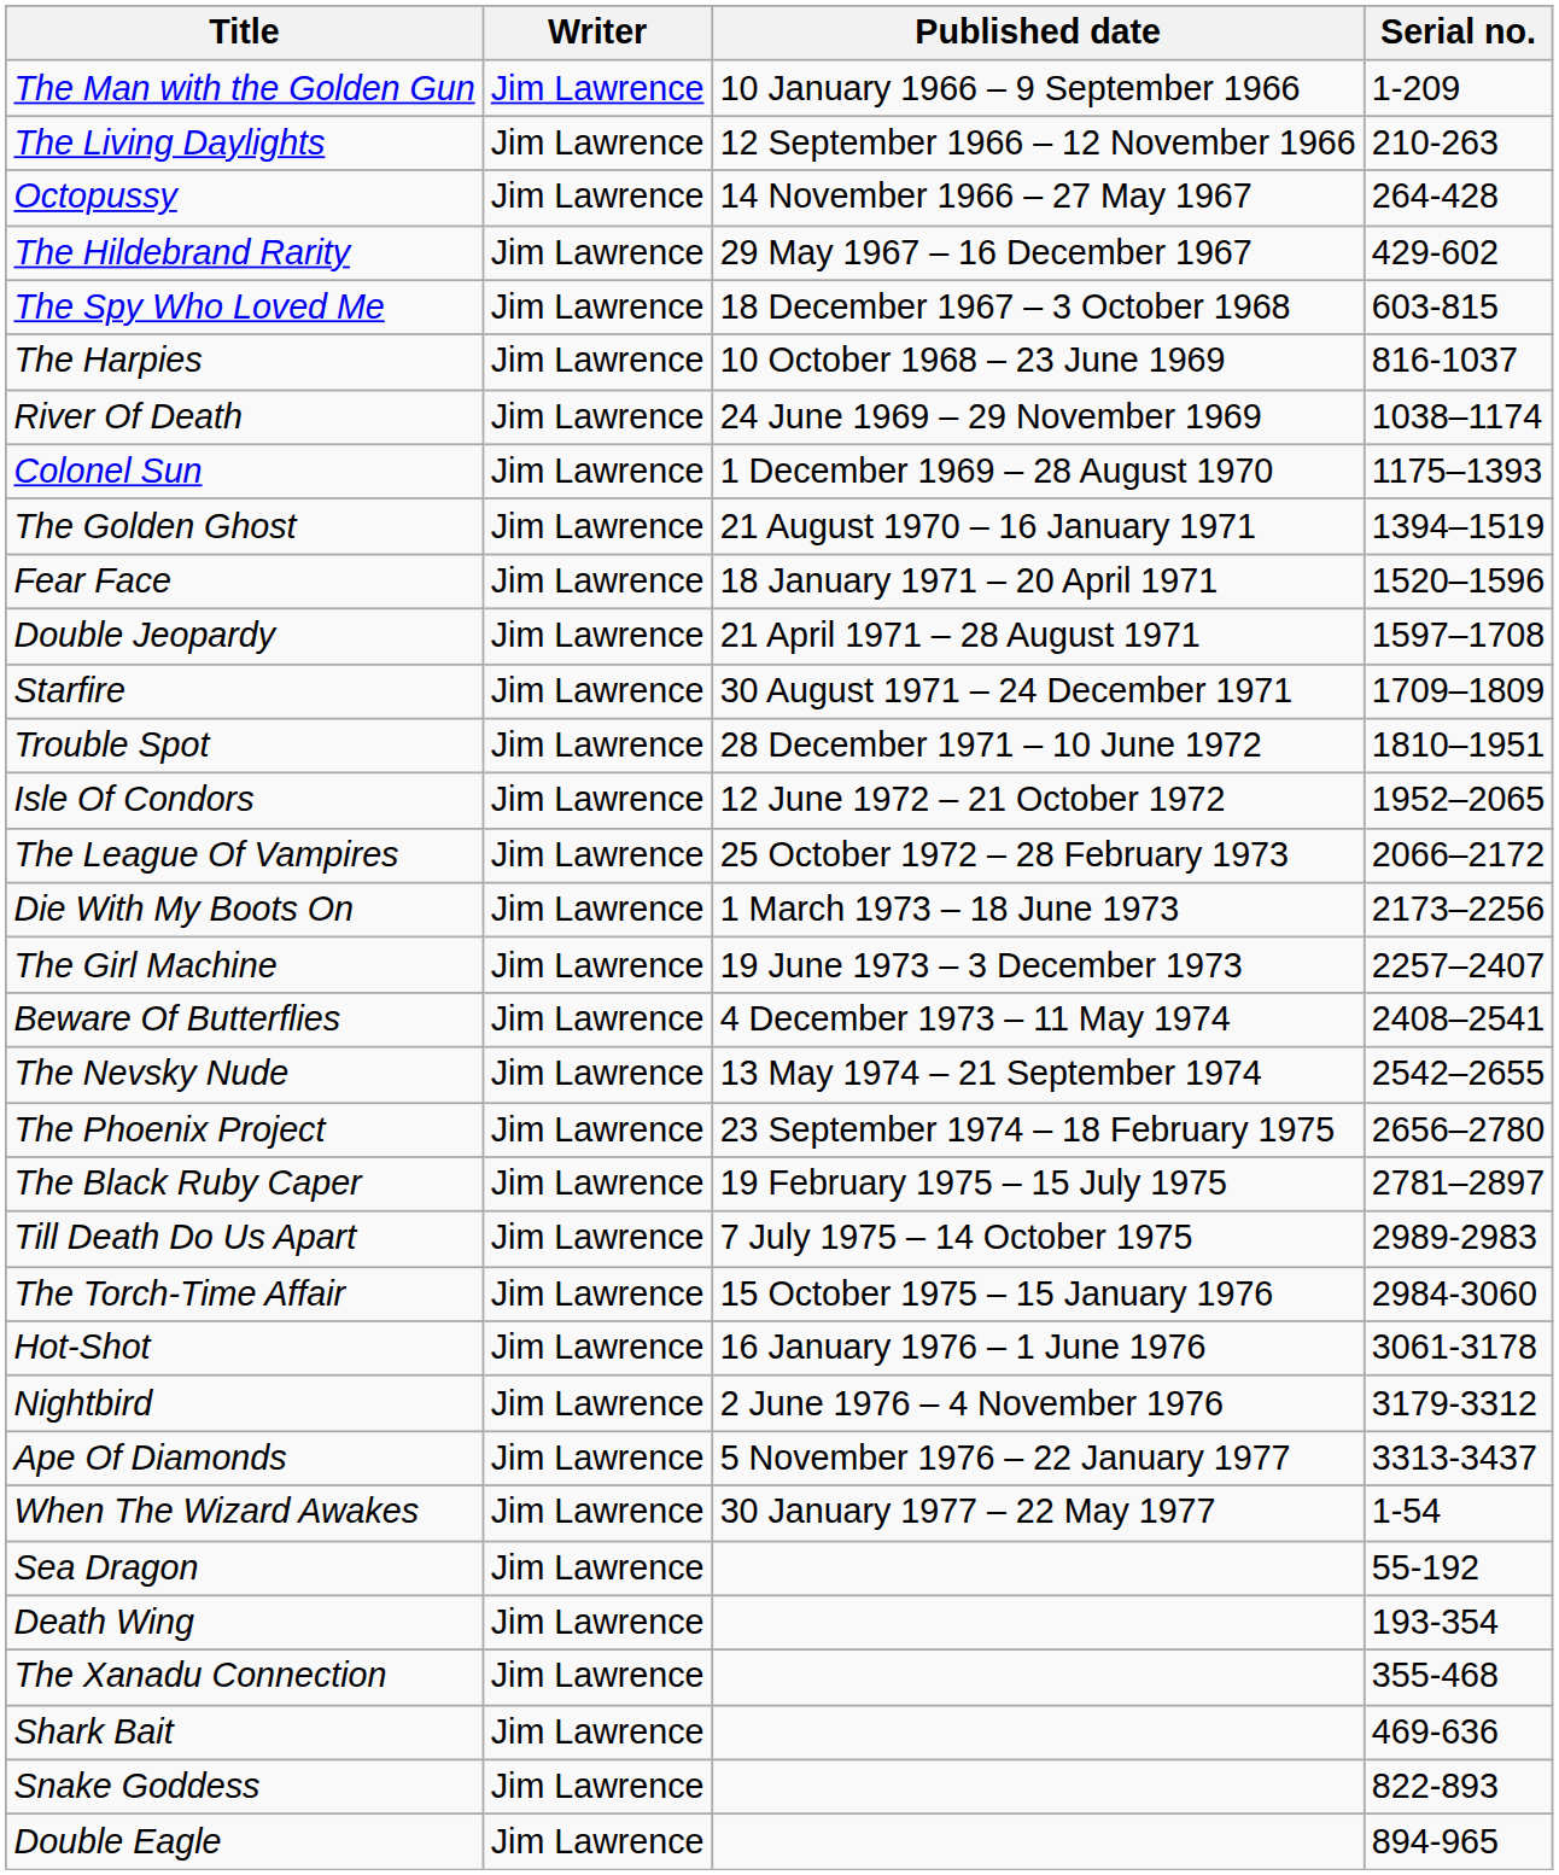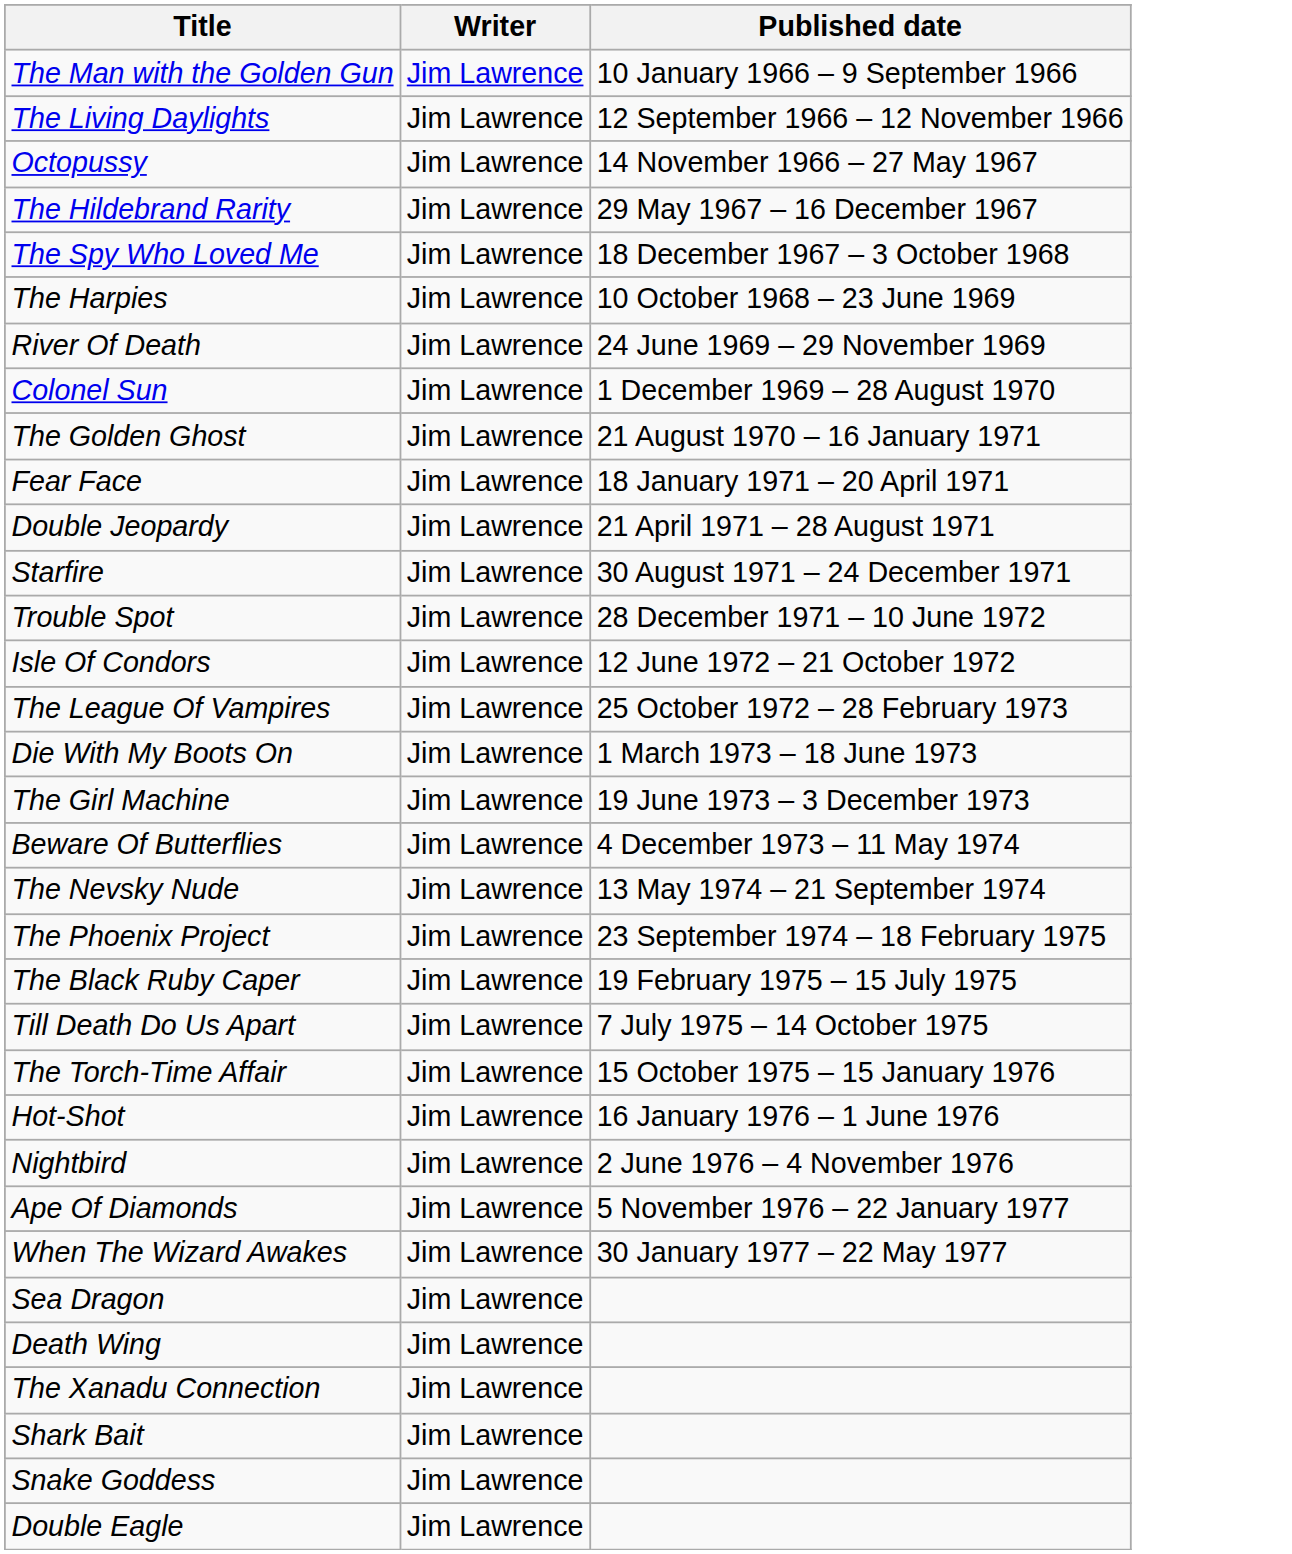- column: Serial no. | 1-209 | 210-263 | 264-428 | 429-602 | 603-815 | 816-1037 | 1038–1174 | 1175–1393 | 1394–1519 | 1520–1596 | 1597–1708 | 1709–1809 | 1810–1951 | 1952–2065 | 2066–2172 | 2173–2256 | 2257–2407 | 2408–2541 | 2542–2655 | 2656–2780 | 2781–2897 | 2989-2983 | 2984-3060 | 3061-3178 | 3179-3312 | 3313-3437 | 1-54 | 55-192 | 193-354 | 355-468 | 469-636 | 822-893 | 894-965
